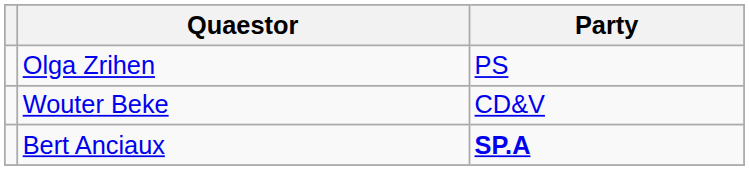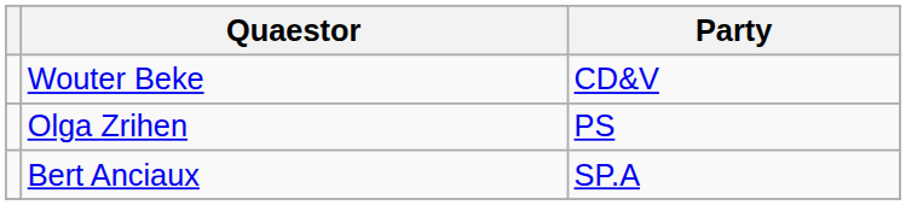rows swapped: Wouter Beke <-> Olga Zrihen
Bert Anciaux | Party: bold -> normal
